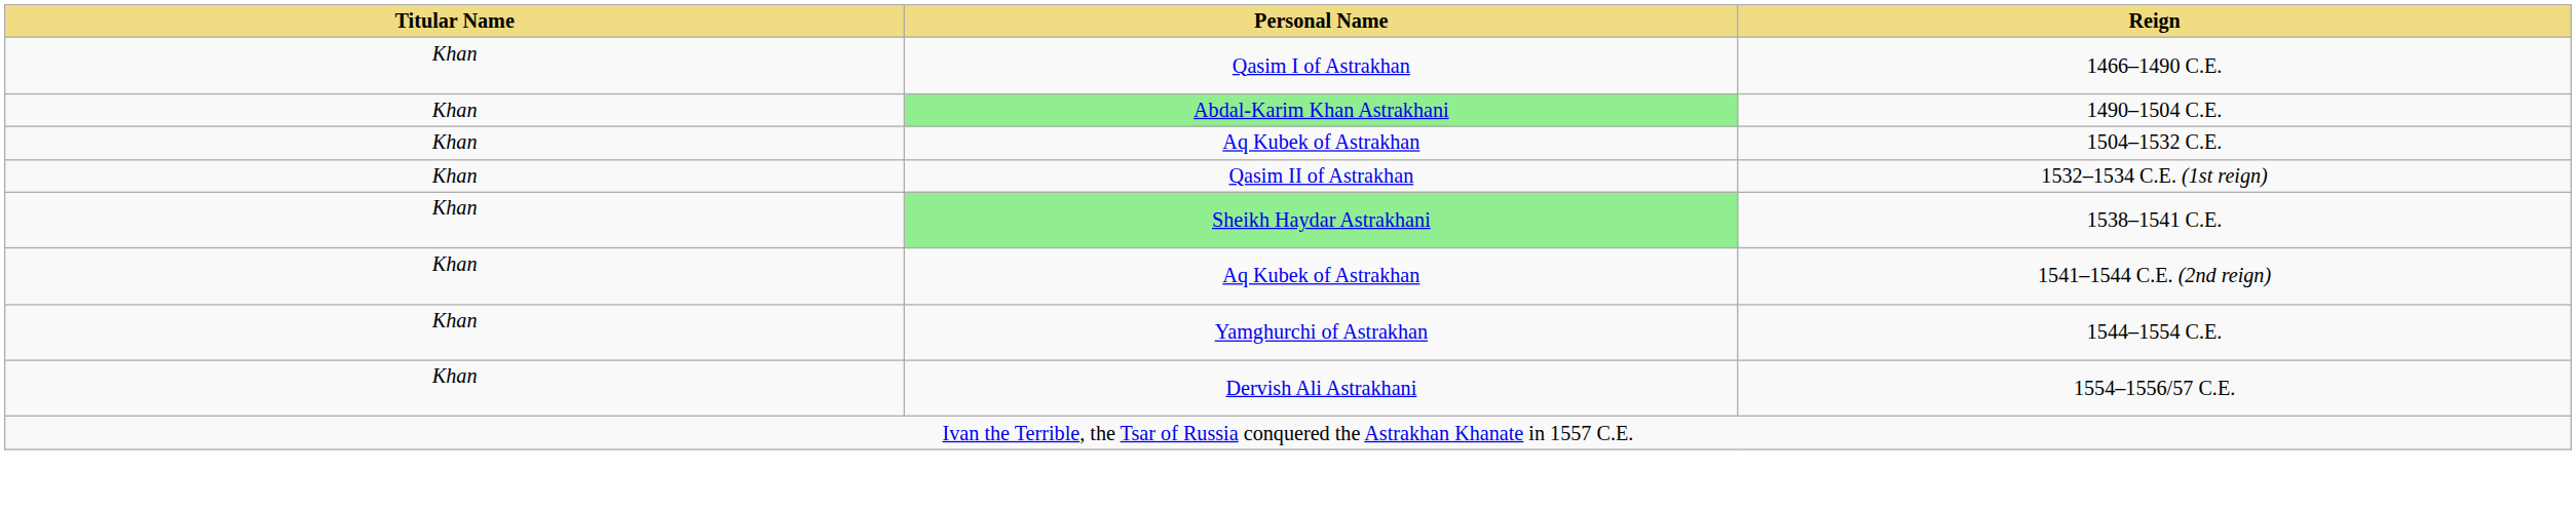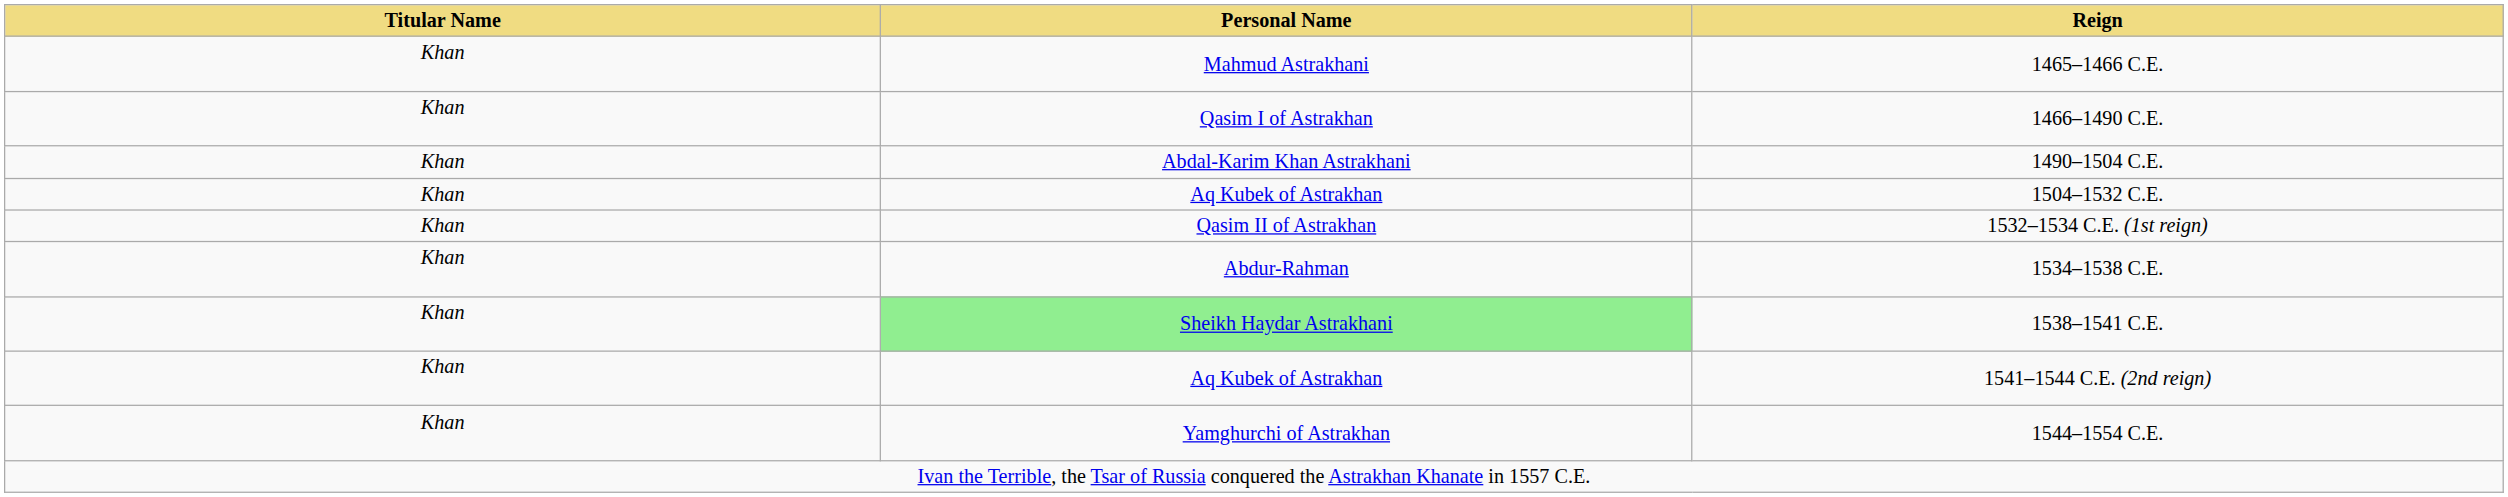+ row: Khan | Mahmud Astrakhani | 1465–1466 C.E.
1490–1504 C.E. | Personal Name: lightgreen background -> no background
+ row: Khan | Abdur-Rahman | 1534–1538 C.E.
- row: Khan | Dervish Ali Astrakhani | 1554–1556/57 C.E.
